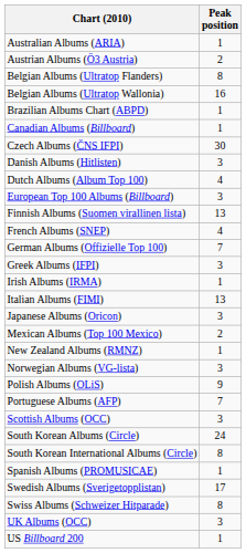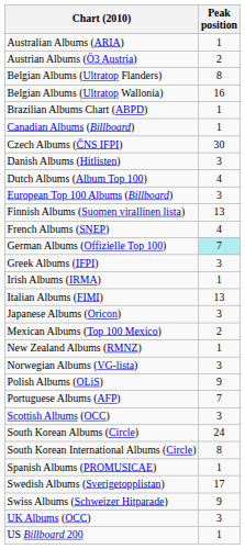German Albums (Offizielle Top 100) | Peak position: no background -> paleturquoise background
Swiss Albums (Schweizer Hitparade) | Peak position: 8 -> 9
